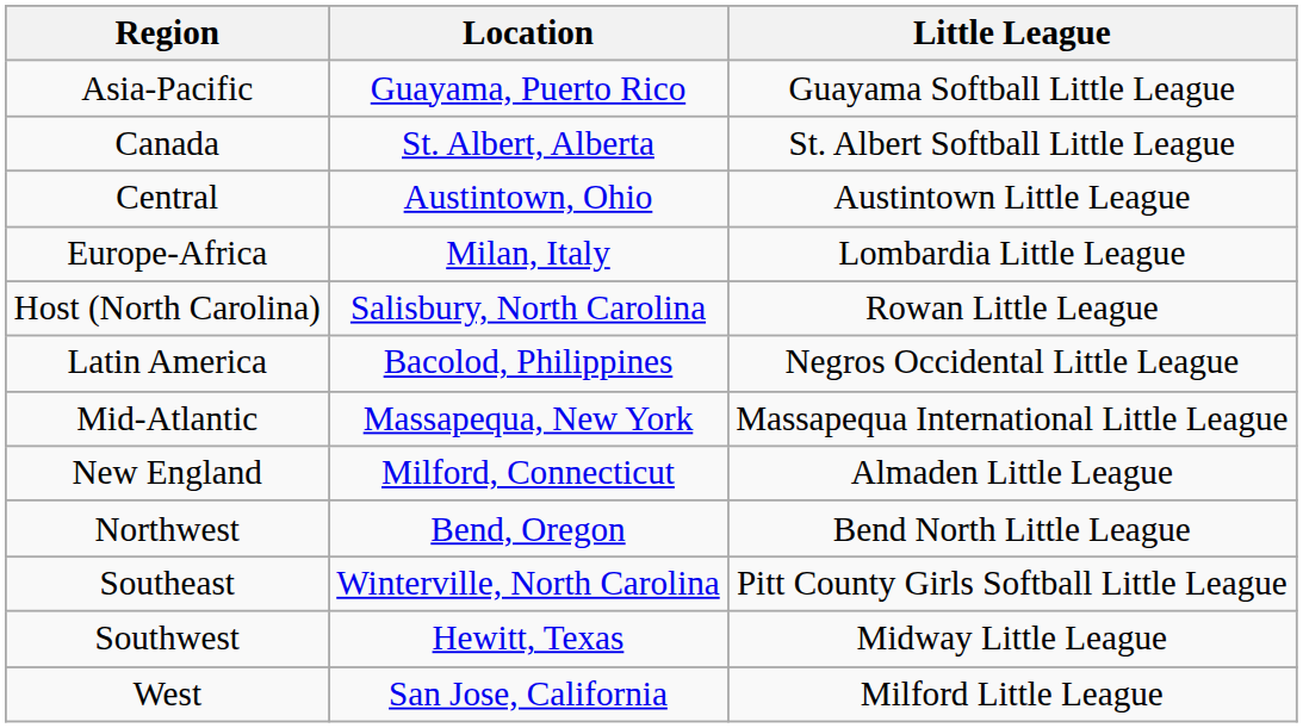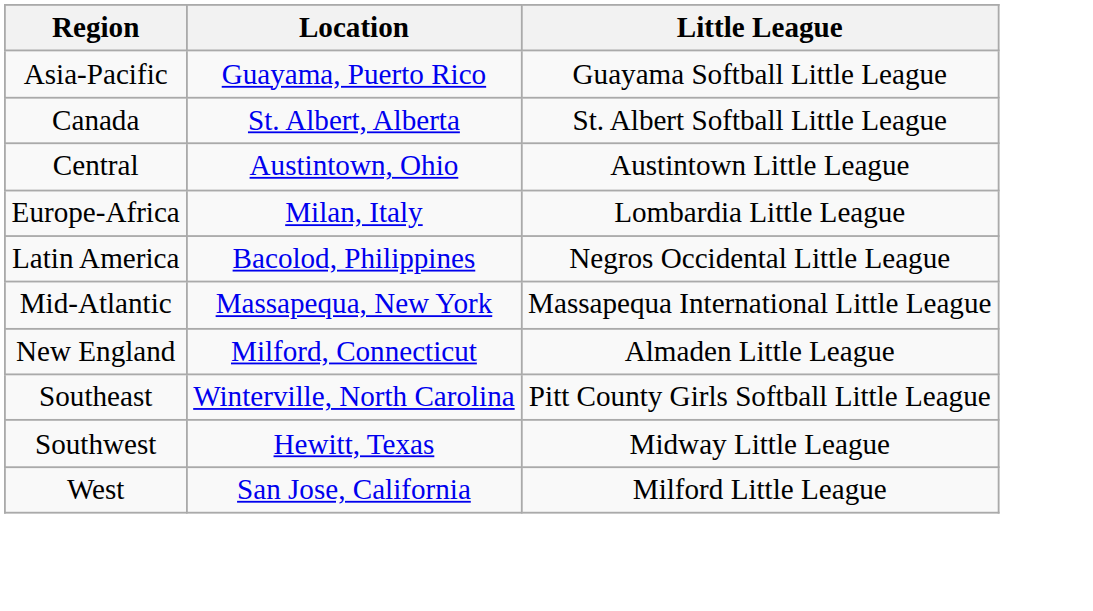- row: Host (North Carolina) | Salisbury, North Carolina | Rowan Little League
- row: Northwest | Bend, Oregon | Bend North Little League
